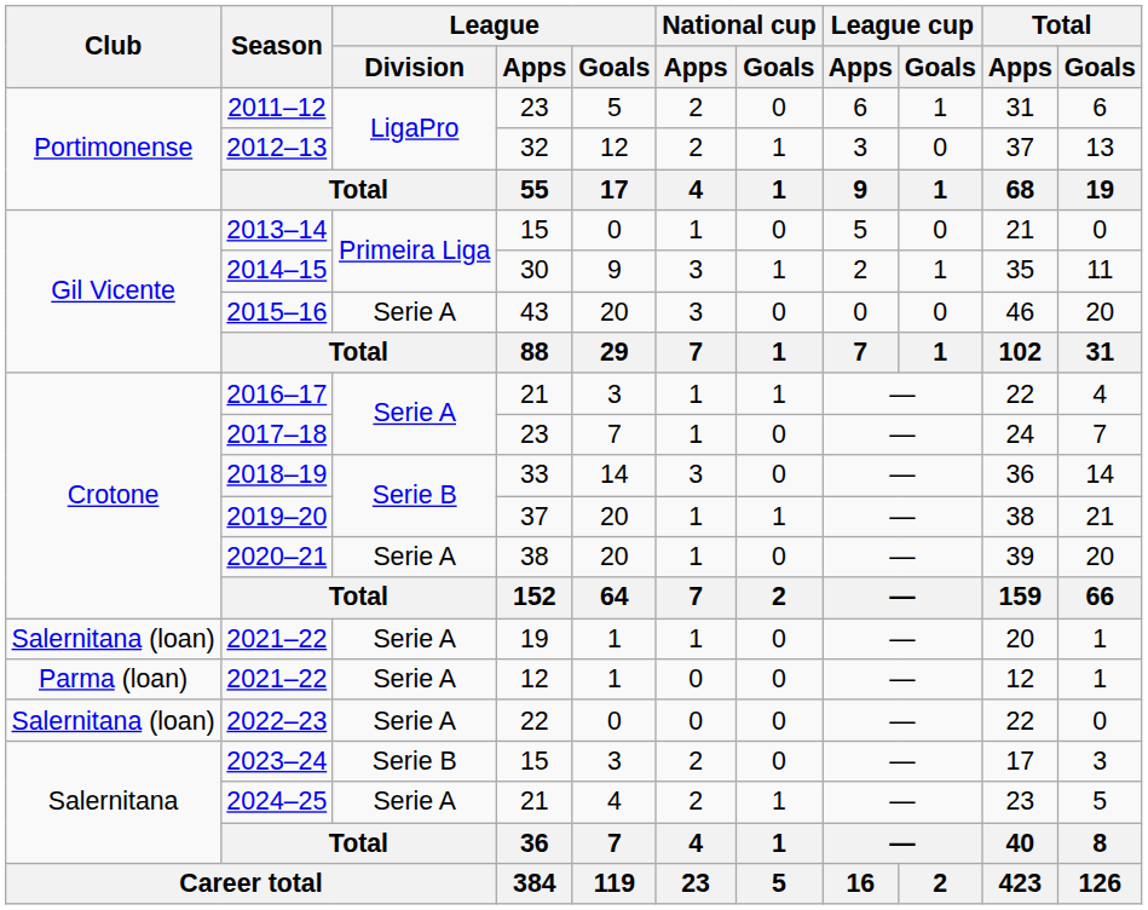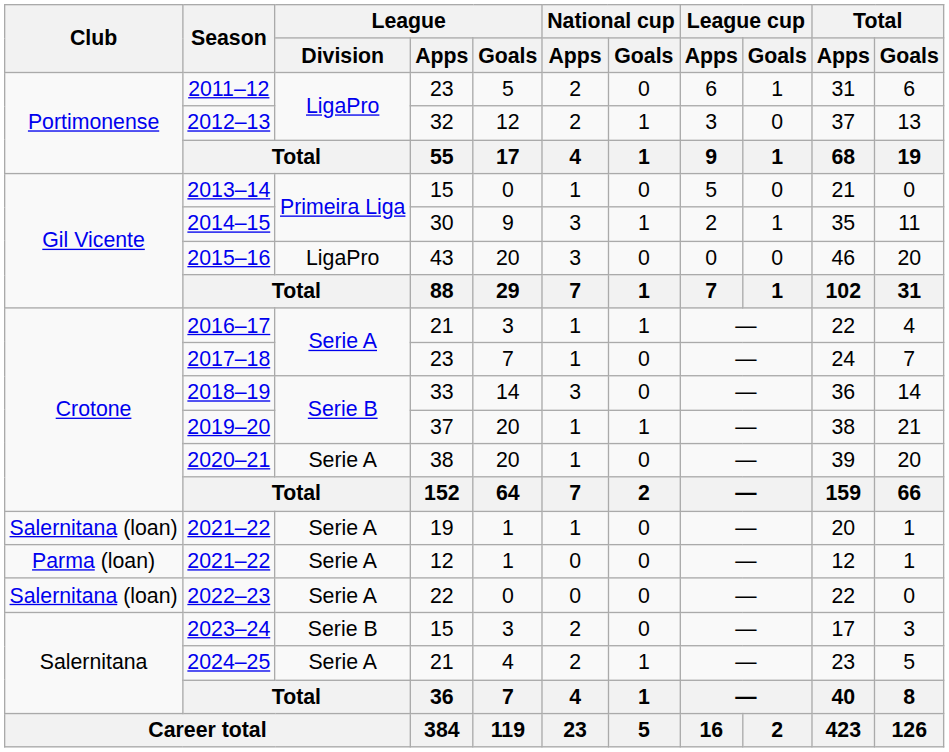2015–16 | League / Division: Serie A -> LigaPro
